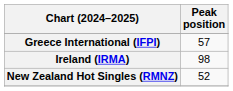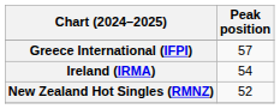Ireland (IRMA) | Peak position: 98 -> 54
